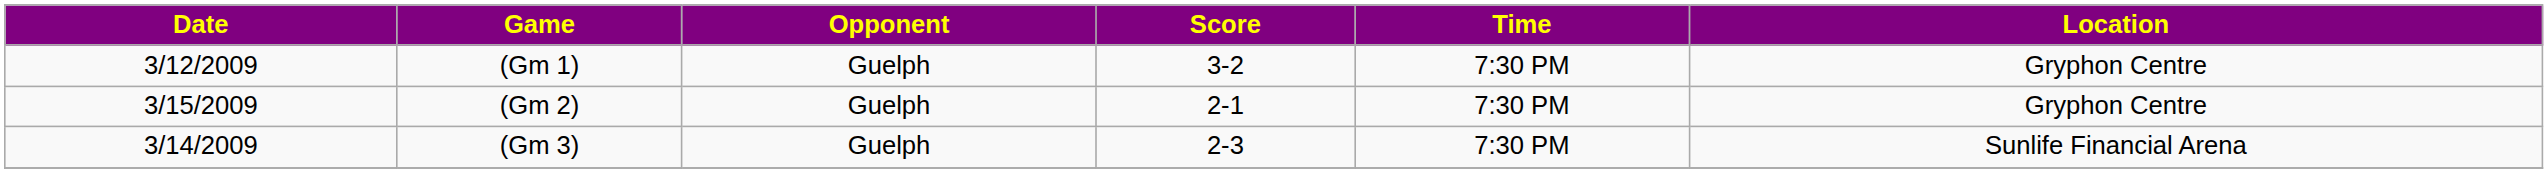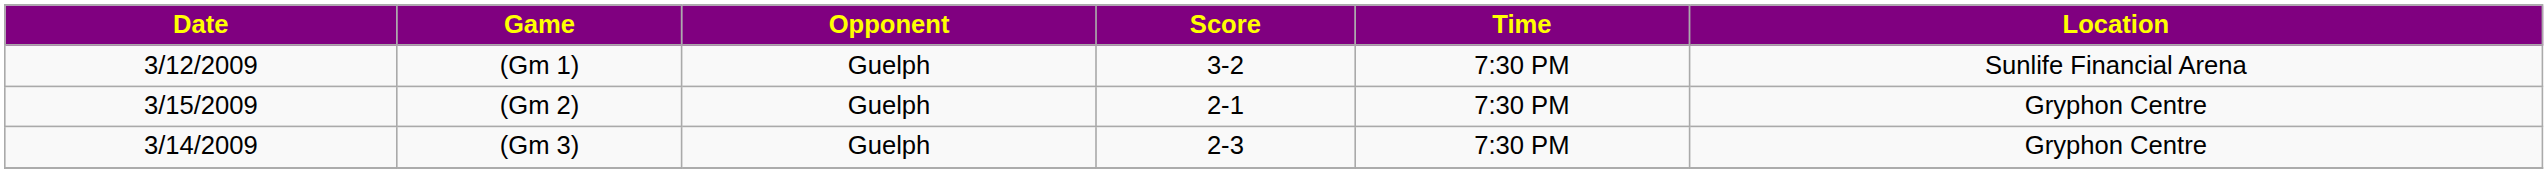(Gm 1) | Location: Gryphon Centre -> Sunlife Financial Arena
(Gm 3) | Location: Sunlife Financial Arena -> Gryphon Centre
